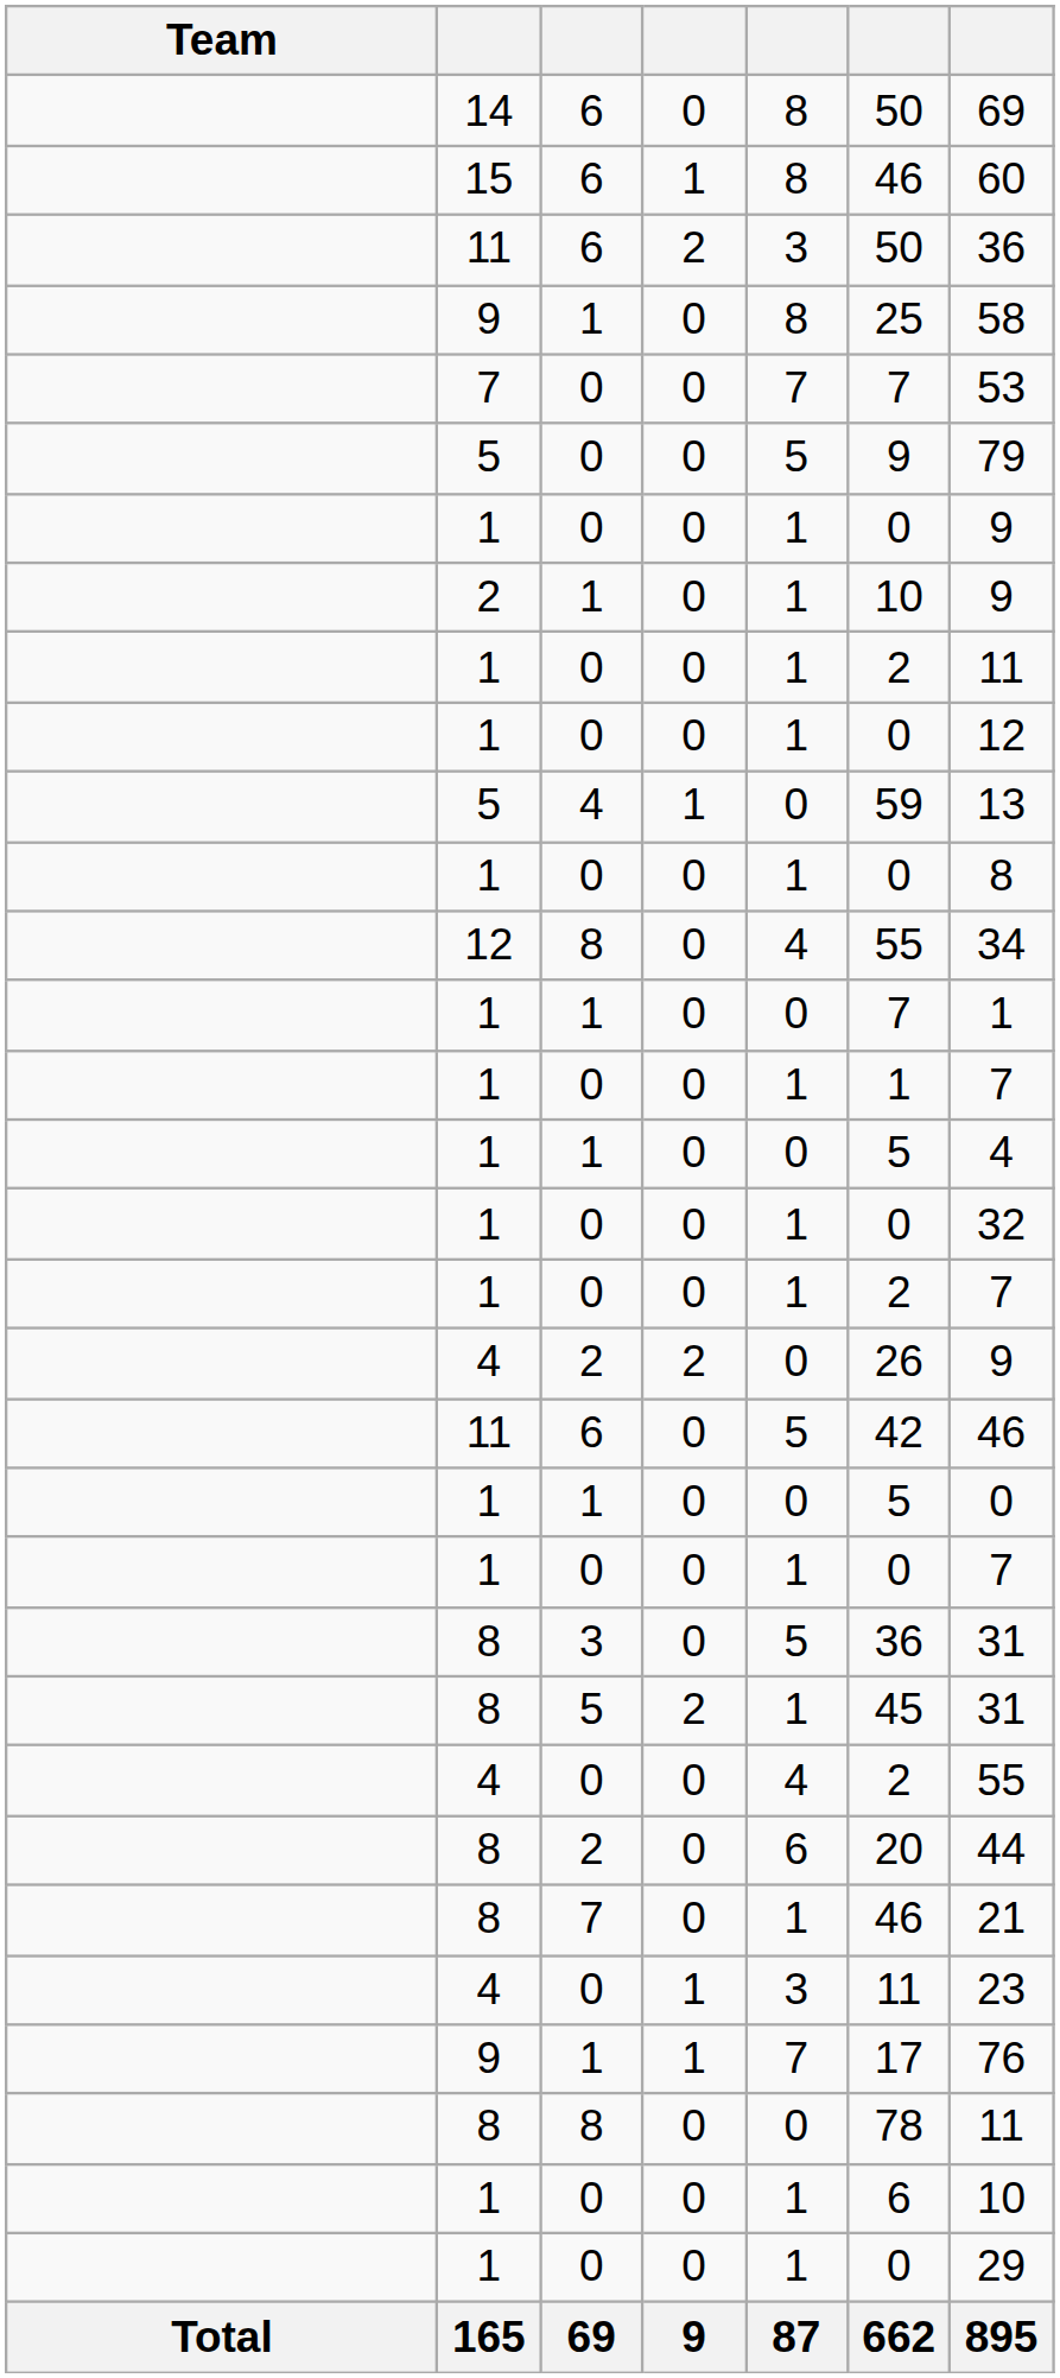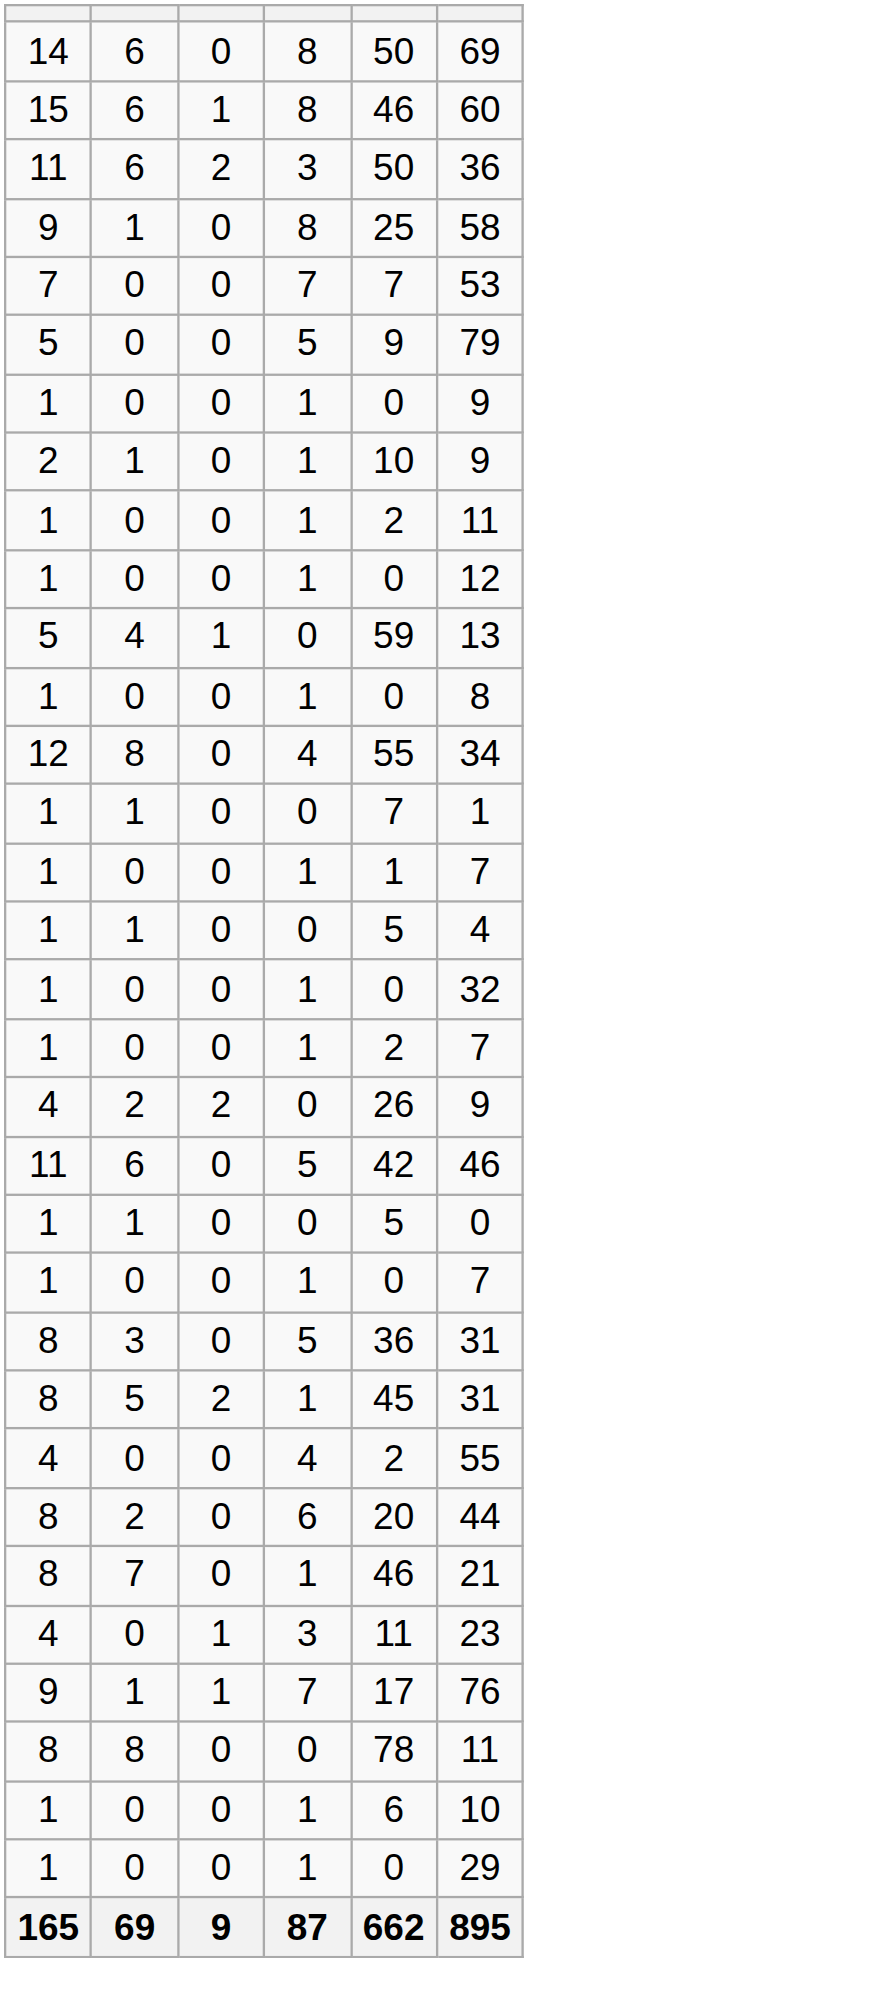- column: Team | Total
